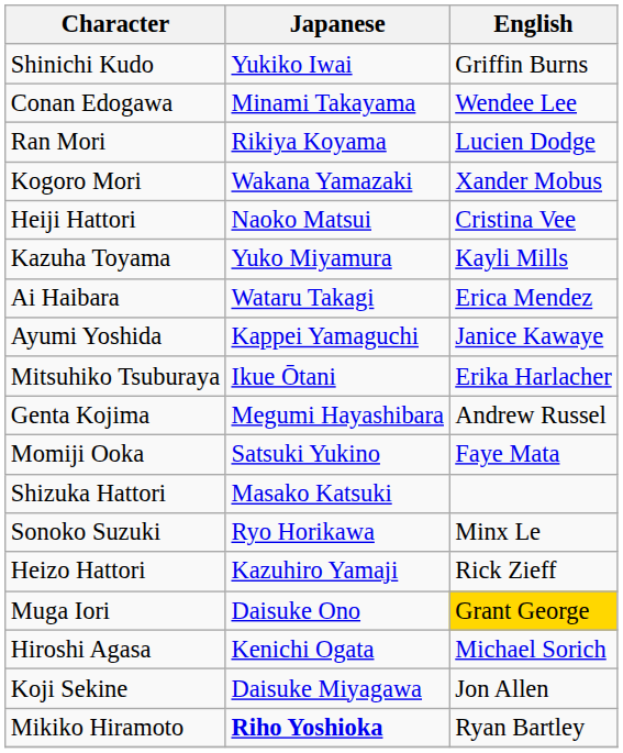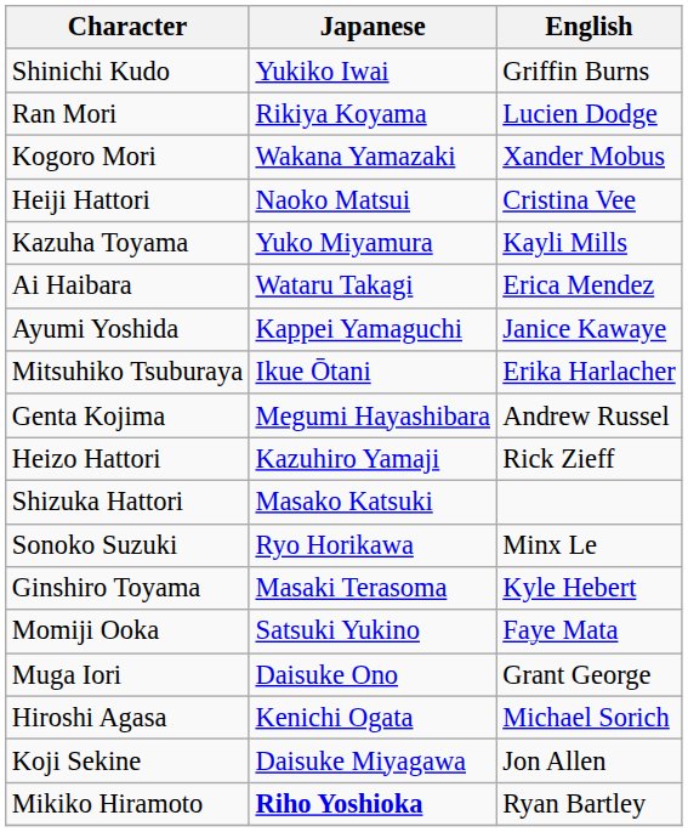- row: Conan Edogawa | Minami Takayama | Wendee Lee
rows swapped: Heizo Hattori <-> Momiji Ooka
+ row: Ginshiro Toyama | Masaki Terasoma | Kyle Hebert
Muga Iori | English: gold background -> no background
